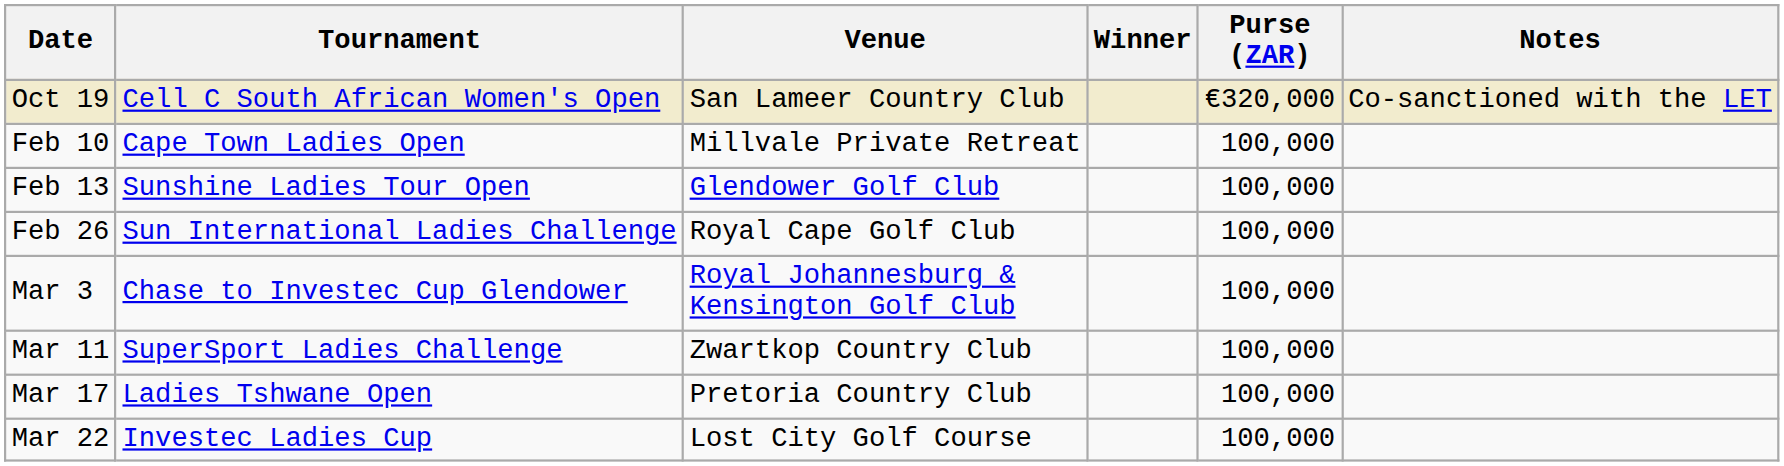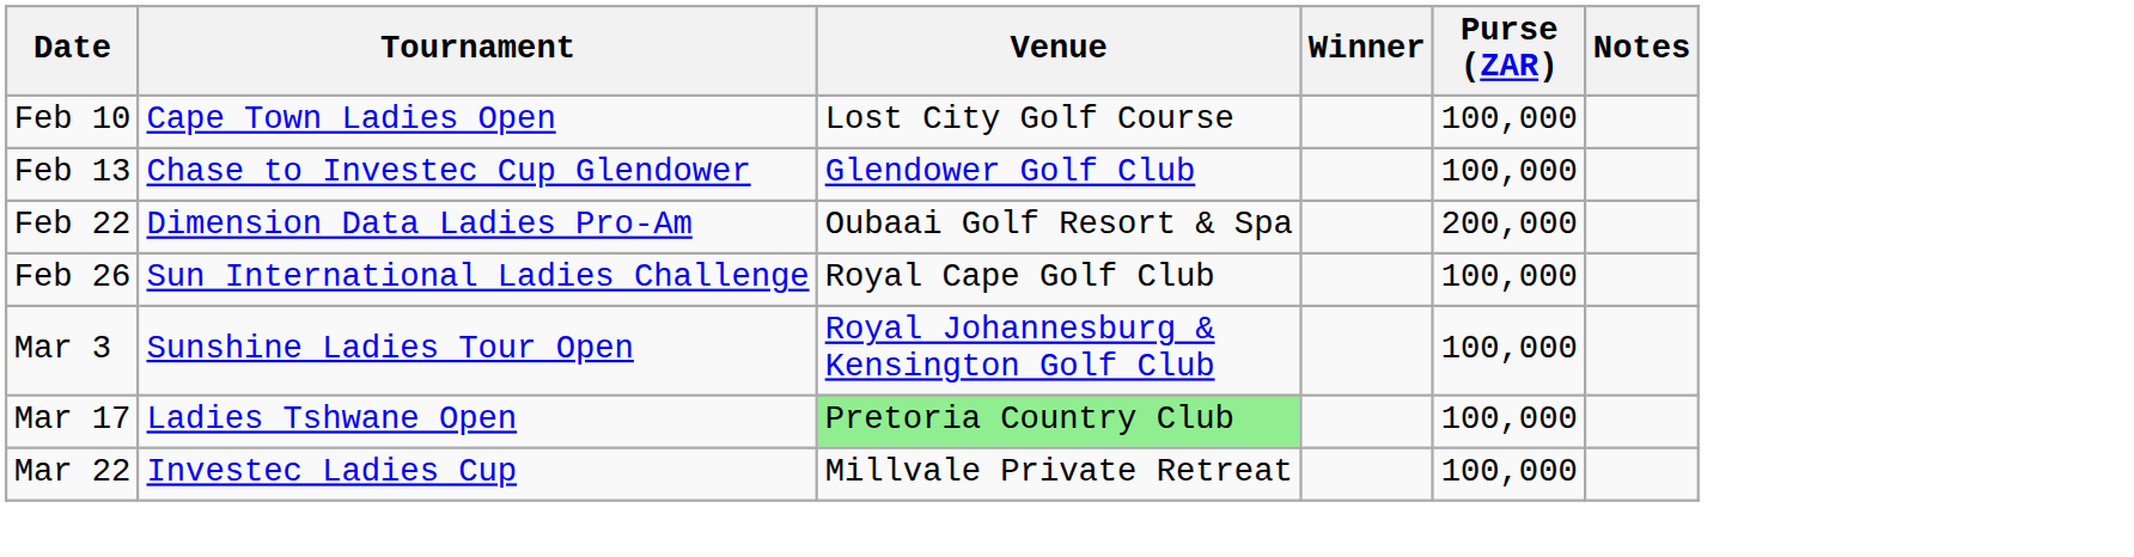- row: Oct 19 | Cell C South African Women's Open | San Lameer Country Club | €320,000 | Co-sanctioned with the LET
Feb 10 | Venue: Millvale Private Retreat -> Lost City Golf Course
Feb 13 | Tournament: Sunshine Ladies Tour Open -> Chase to Investec Cup Glendower
+ row: Feb 22 | Dimension Data Ladies Pro-Am | Oubaai Golf Resort & Spa | 200,000
Mar 3 | Tournament: Chase to Investec Cup Glendower -> Sunshine Ladies Tour Open
- row: Mar 11 | SuperSport Ladies Challenge | Zwartkop Country Club | 100,000
Mar 17 | Venue: no background -> lightgreen background
Mar 22 | Venue: Lost City Golf Course -> Millvale Private Retreat
